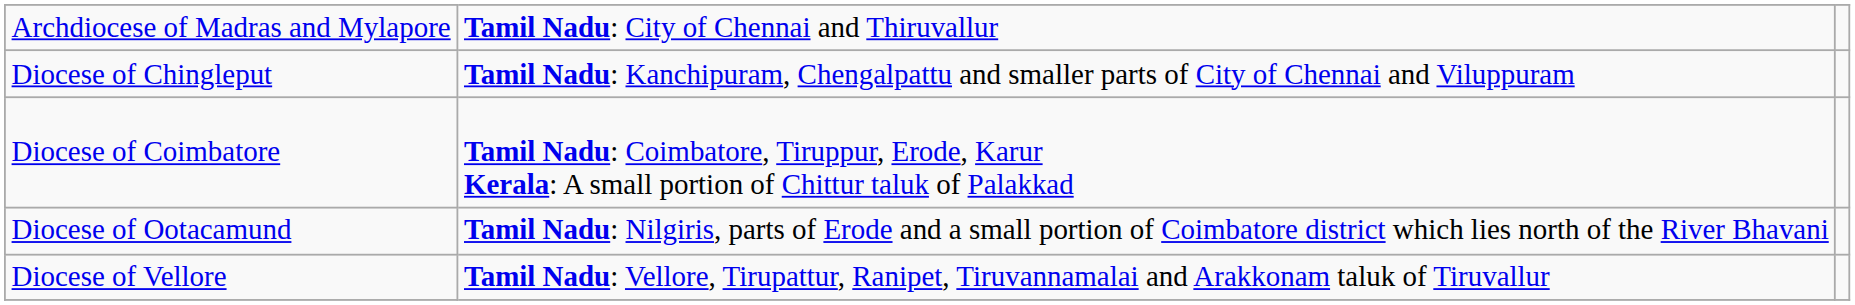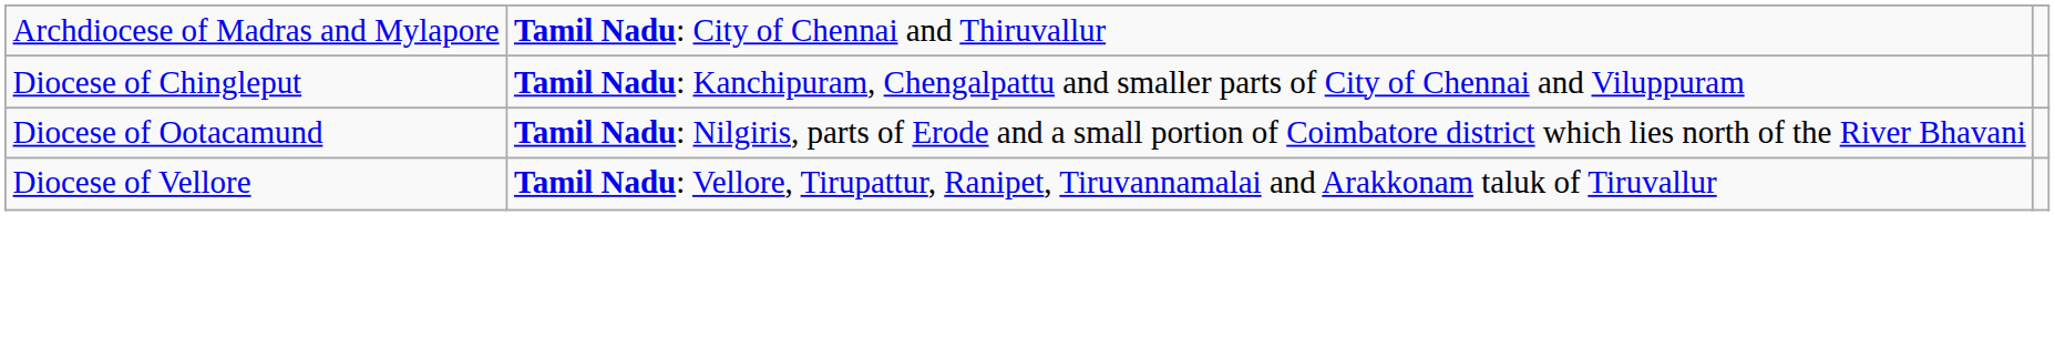- row: Diocese of Coimbatore | Tamil Nadu: Coimbatore, Tiruppur, Erode, Karur Kerala: A small portion of Chittur taluk of Palakkad
